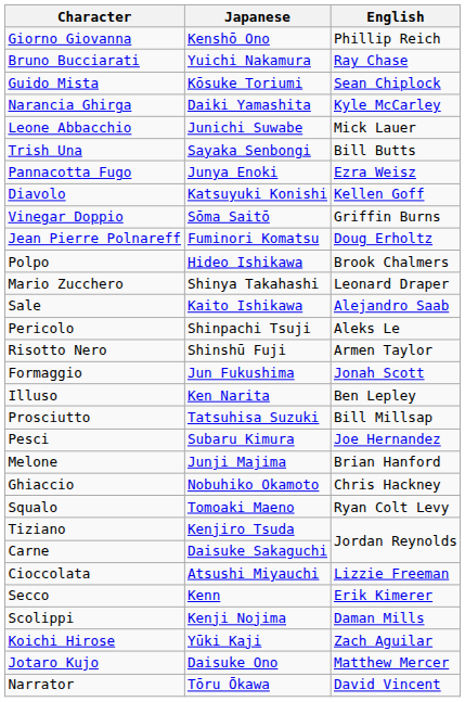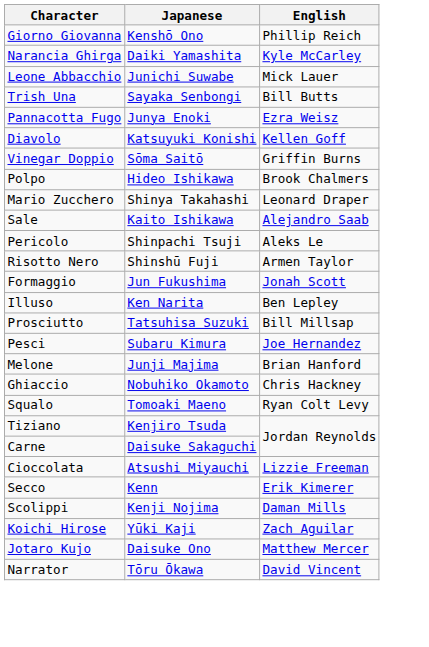- row: Bruno Bucciarati | Yuichi Nakamura | Ray Chase
- row: Guido Mista | Kōsuke Toriumi | Sean Chiplock
- row: Jean Pierre Polnareff | Fuminori Komatsu | Doug Erholtz
